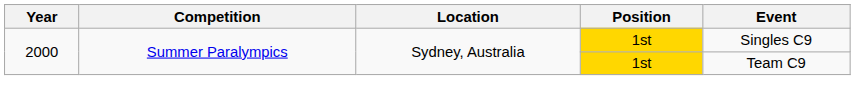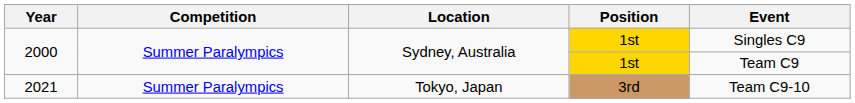+ row: 2021 | Summer Paralympics | Tokyo, Japan | 3rd | Team C9-10
